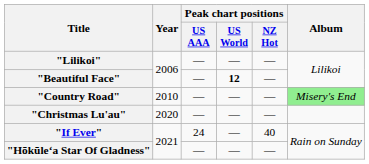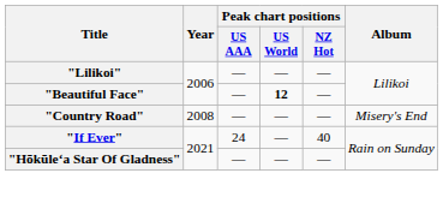"Country Road" | Year: 2010 -> 2008
"Country Road" | Album: lightgreen background -> no background
- row: "Christmas Lu'au" | 2020 | — | — | —
